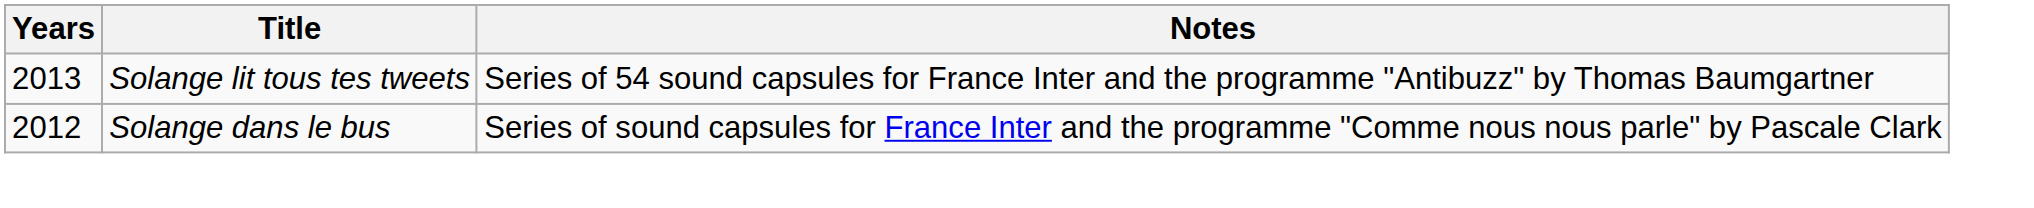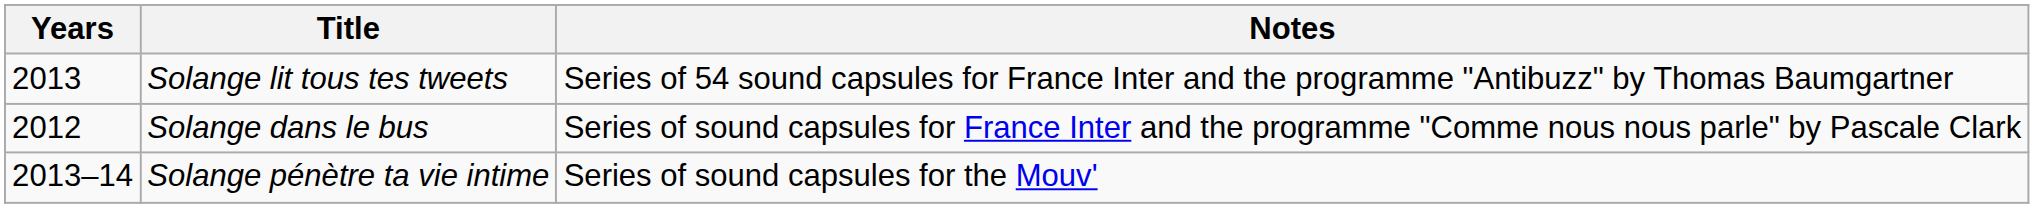+ row: 2013–14 | Solange pénètre ta vie intime | Series of sound capsules for the Mouv'
